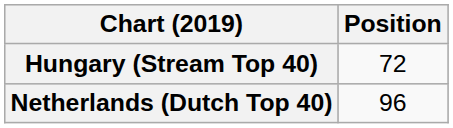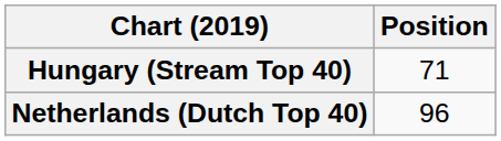Hungary (Stream Top 40) | Position: 72 -> 71
